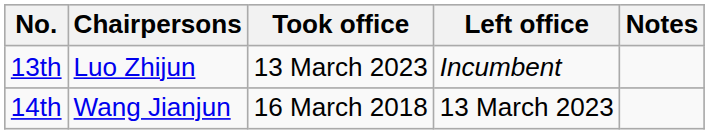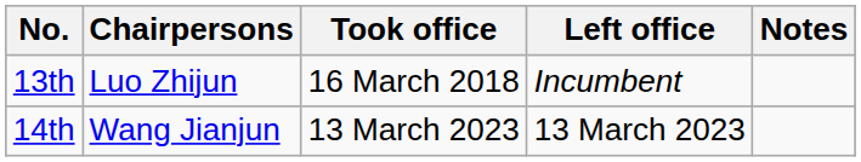13th | Took office: 13 March 2023 -> 16 March 2018
14th | Took office: 16 March 2018 -> 13 March 2023
